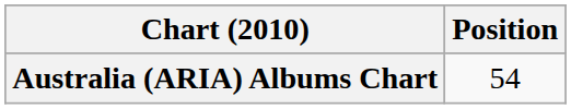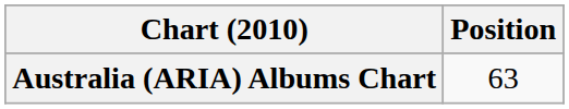Australia (ARIA) Albums Chart | Position: 54 -> 63
